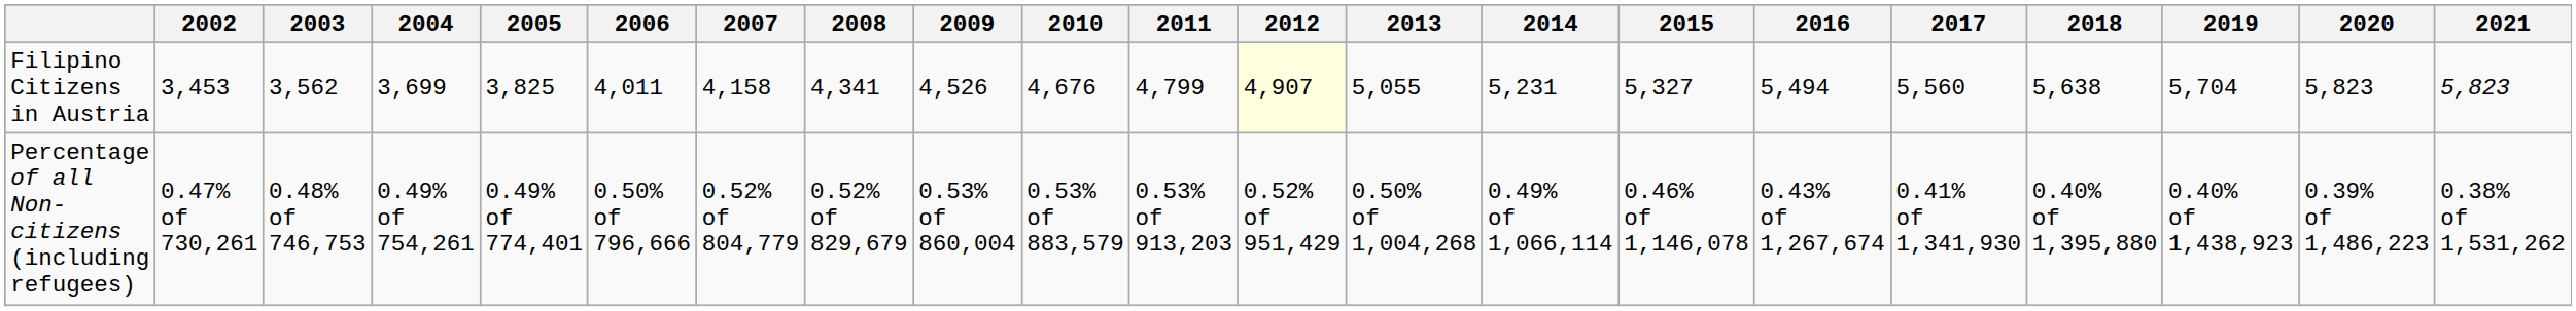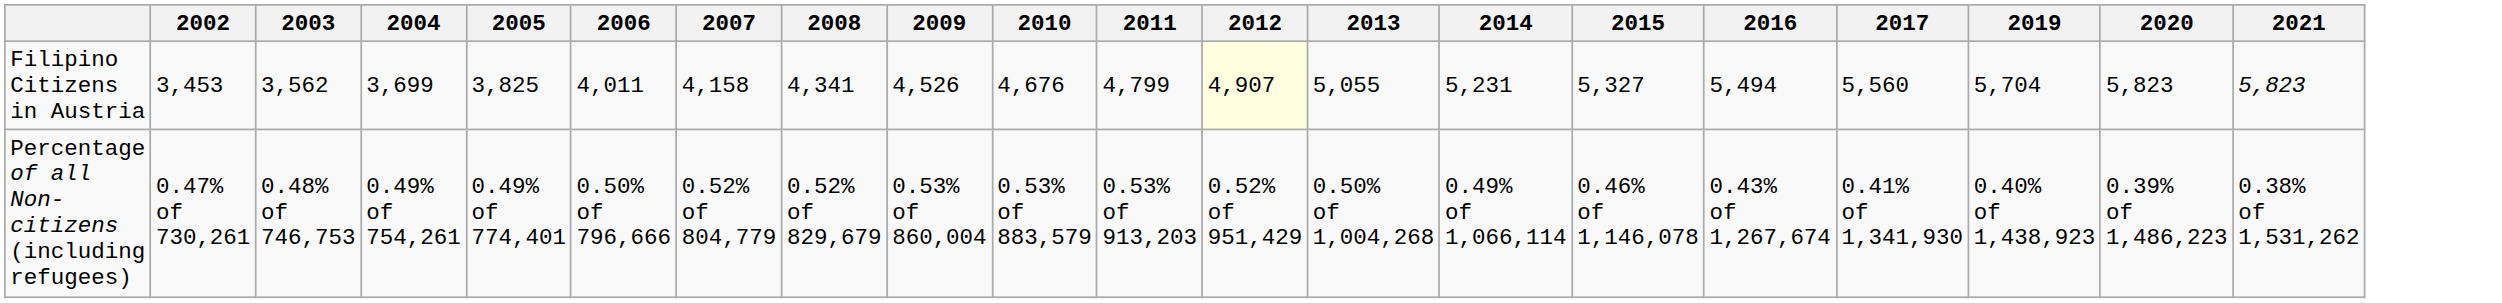- column: 2018 | 5,638 | 0.40% of 1,395,880
